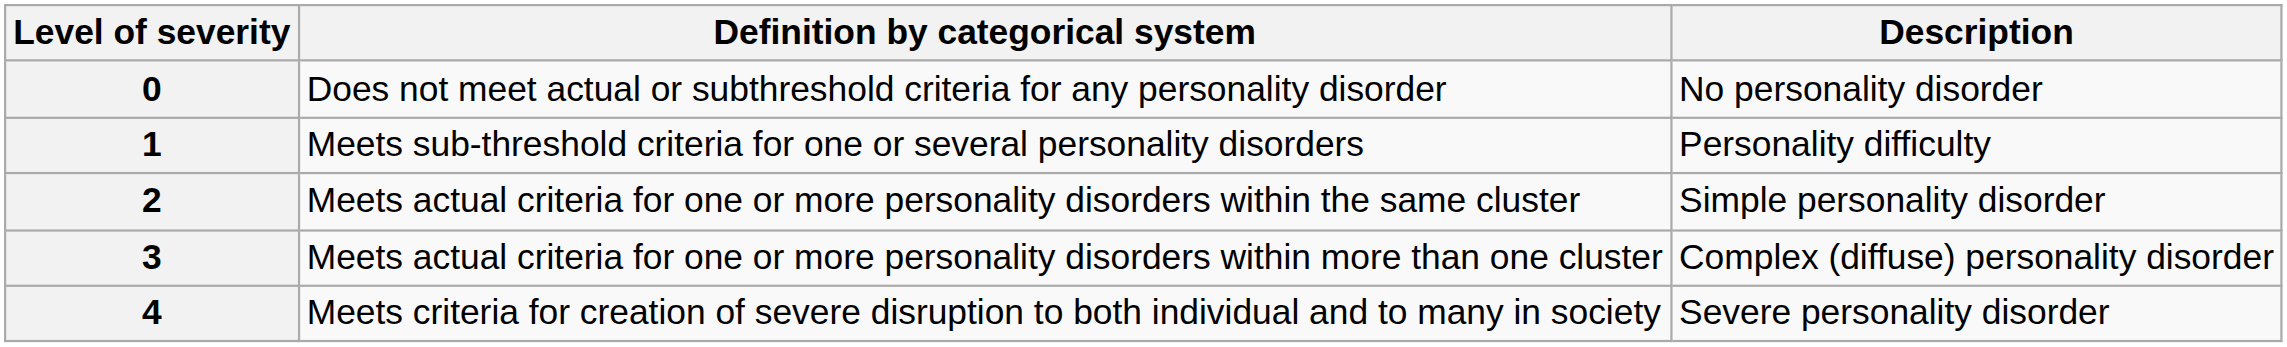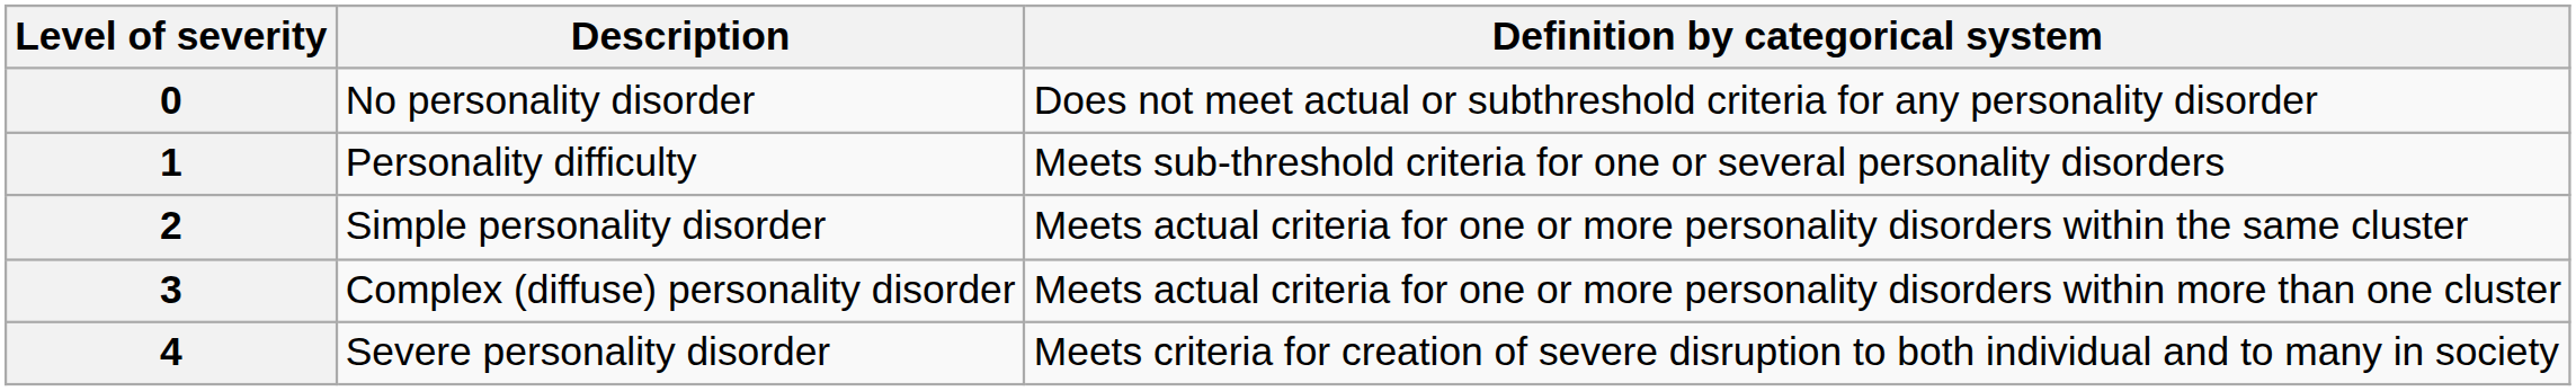columns swapped: Description <-> Definition by categorical system
